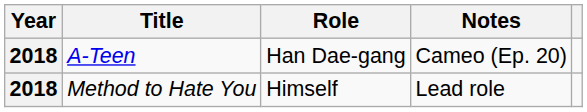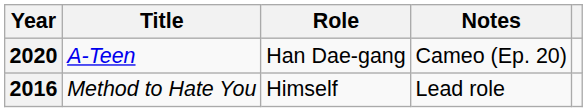A-Teen | Year: 2018 -> 2020
Method to Hate You | Year: 2018 -> 2016
